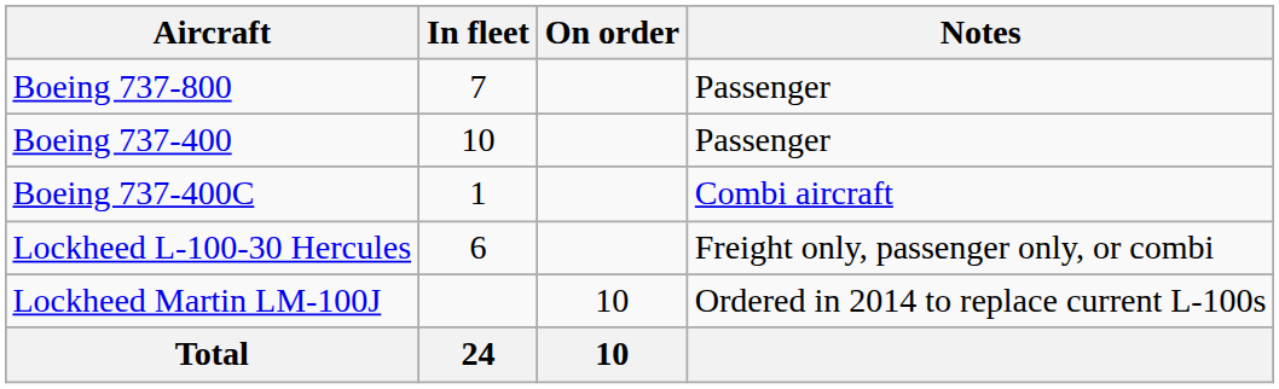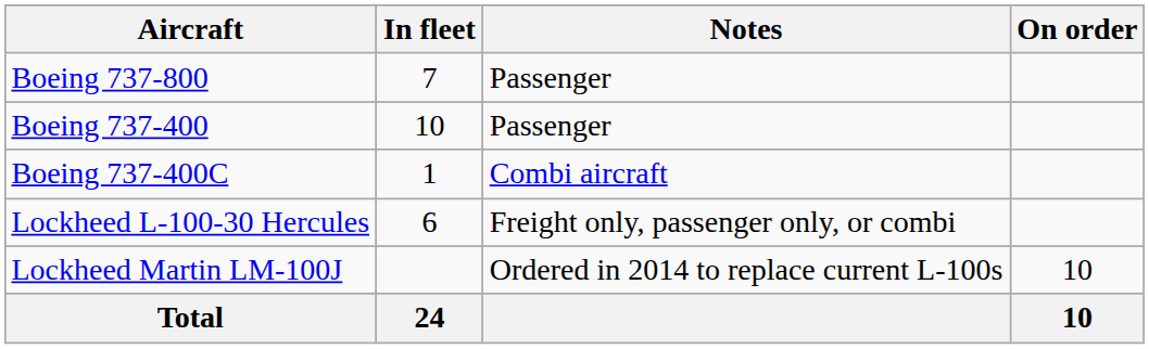columns swapped: On order <-> Notes
